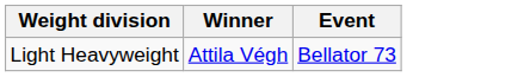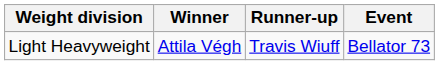+ column: Runner-up | Travis Wiuff
